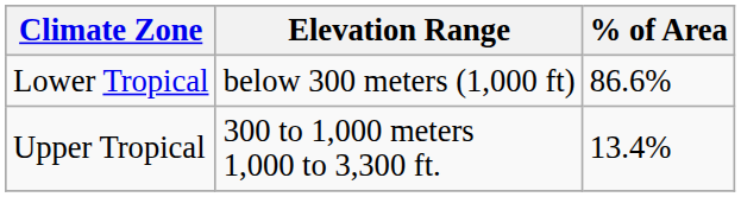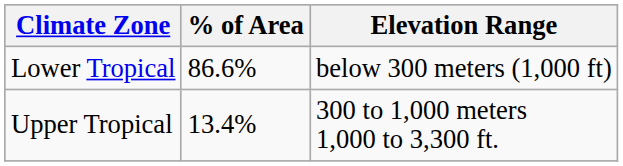columns swapped: Elevation Range <-> % of Area
